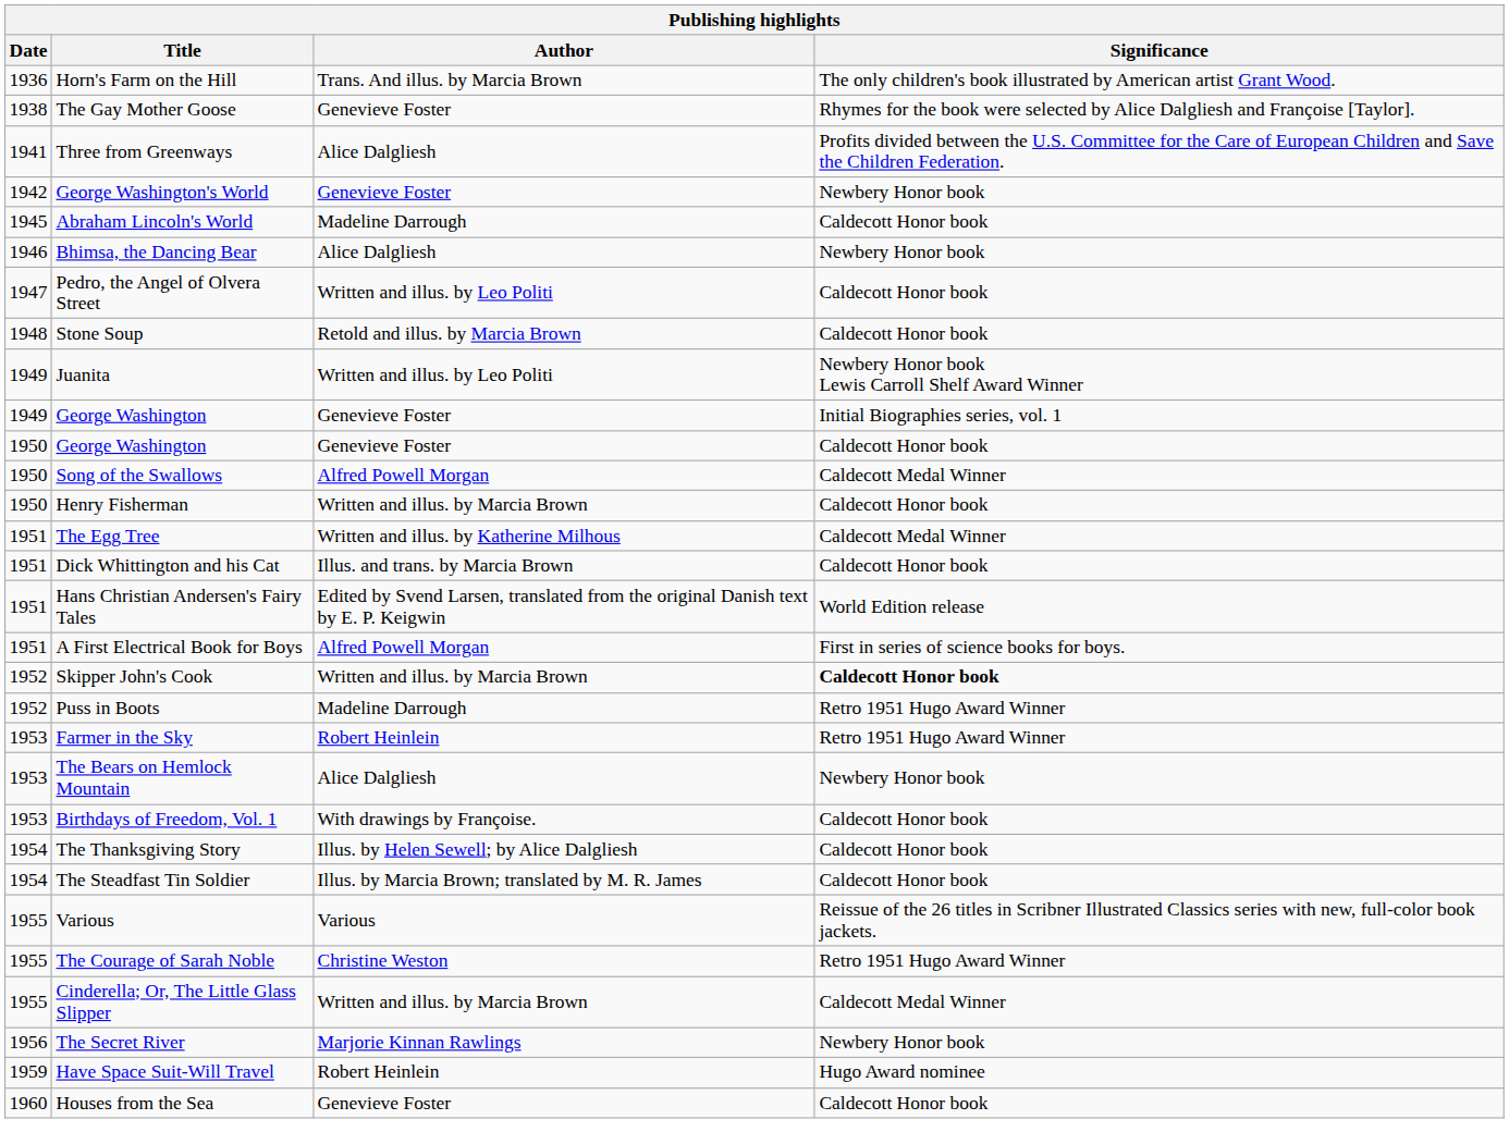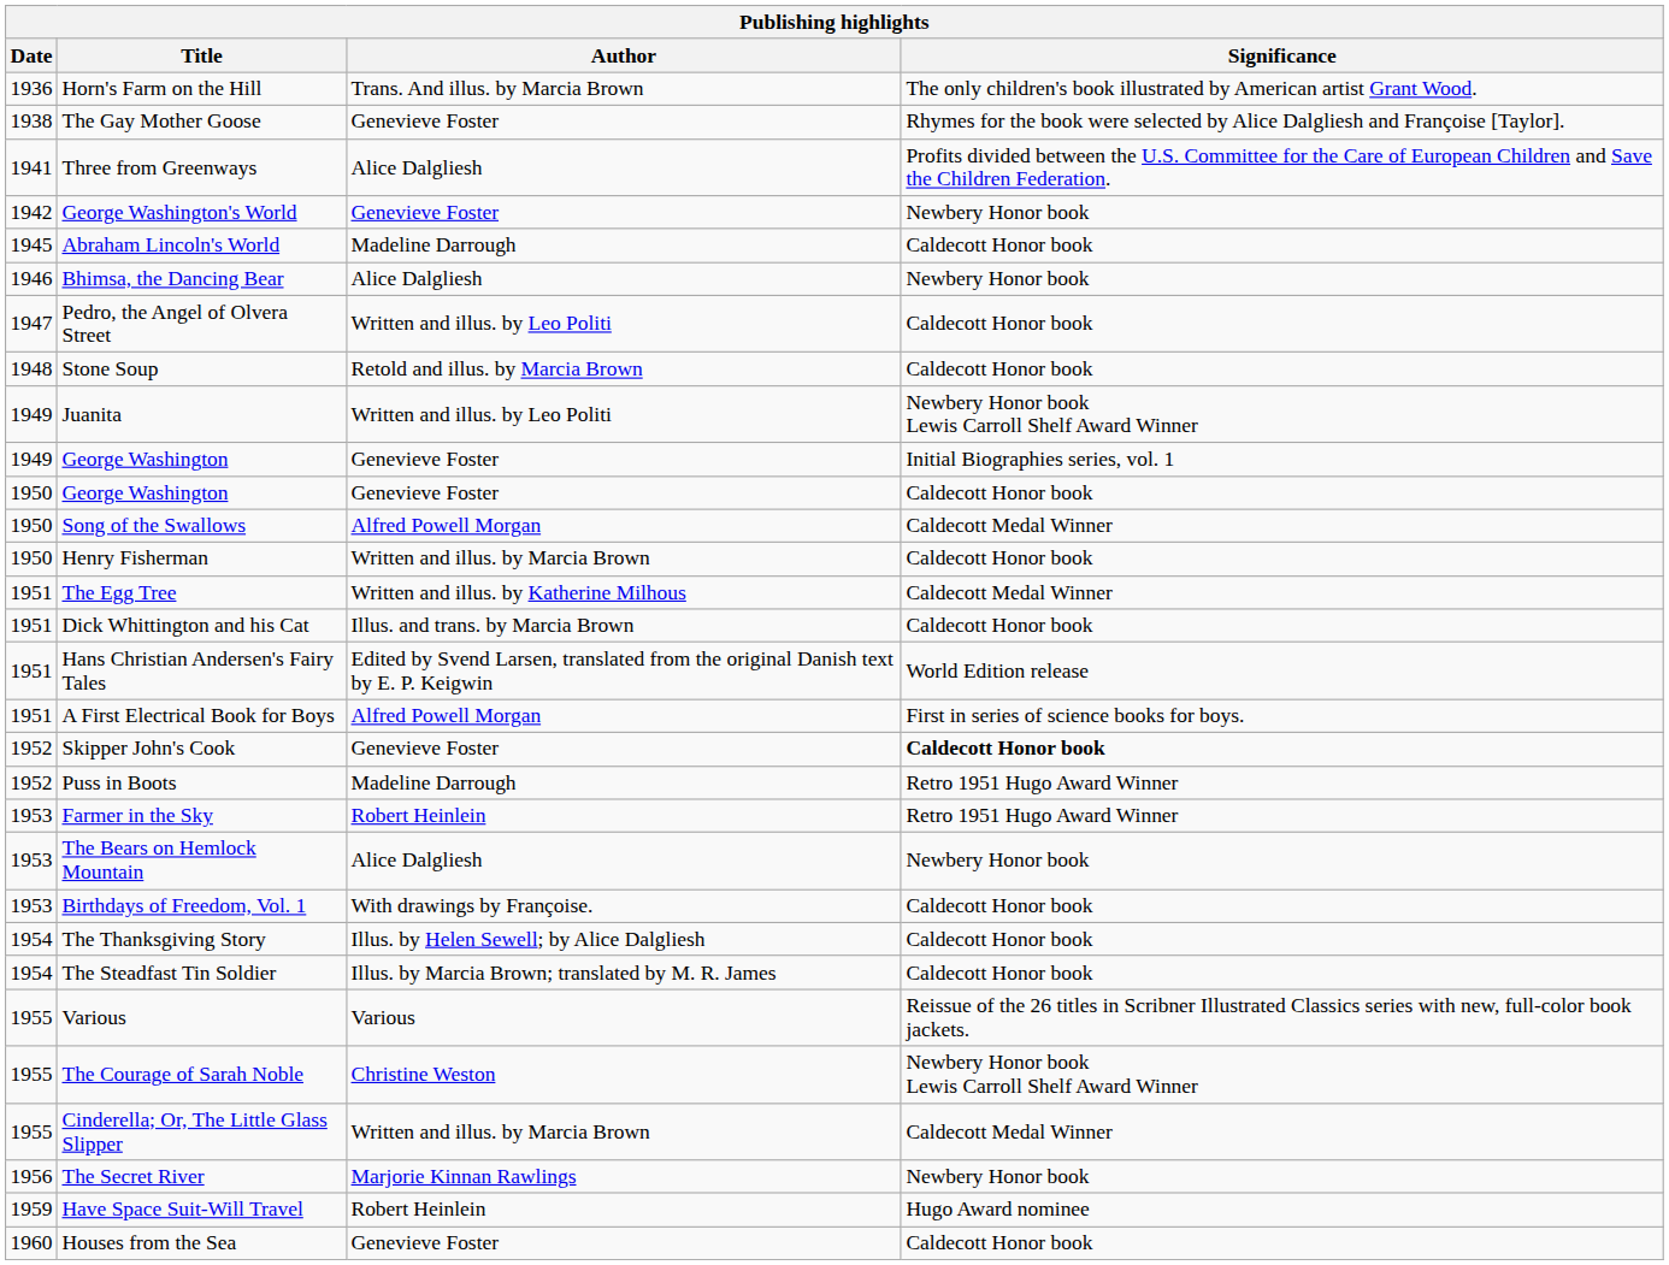Skipper John's Cook | Author: Written and illus. by Marcia Brown -> Genevieve Foster
The Courage of Sarah Noble | Significance: Retro 1951 Hugo Award Winner -> Newbery Honor book Lewis Carroll Shelf Award Winner
